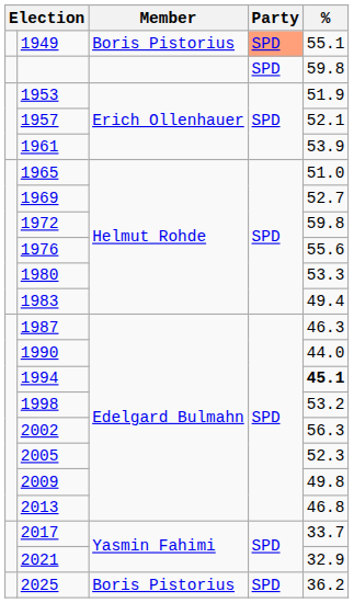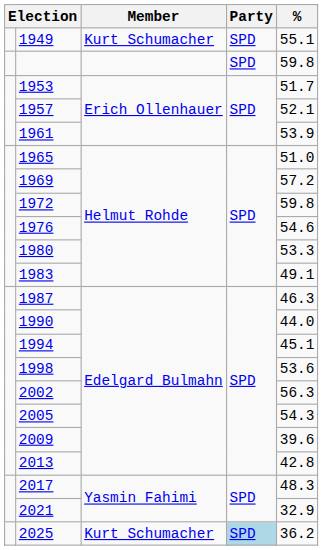1949 | Member: Boris Pistorius -> Kurt Schumacher
1949 | Party: lightsalmon background -> no background
1953 | %: 51.9 -> 51.7
1969 | %: 52.7 -> 57.2
1976 | %: 55.6 -> 54.6
1983 | %: 49.4 -> 49.1
1994 | %: bold -> normal
1998 | %: 53.2 -> 53.6
2005 | %: 52.3 -> 54.3
2009 | %: 49.8 -> 39.6
2013 | %: 46.8 -> 42.8
2017 | %: 33.7 -> 48.3
2025 | Member: Boris Pistorius -> Kurt Schumacher
2025 | Party: no background -> lightblue background
